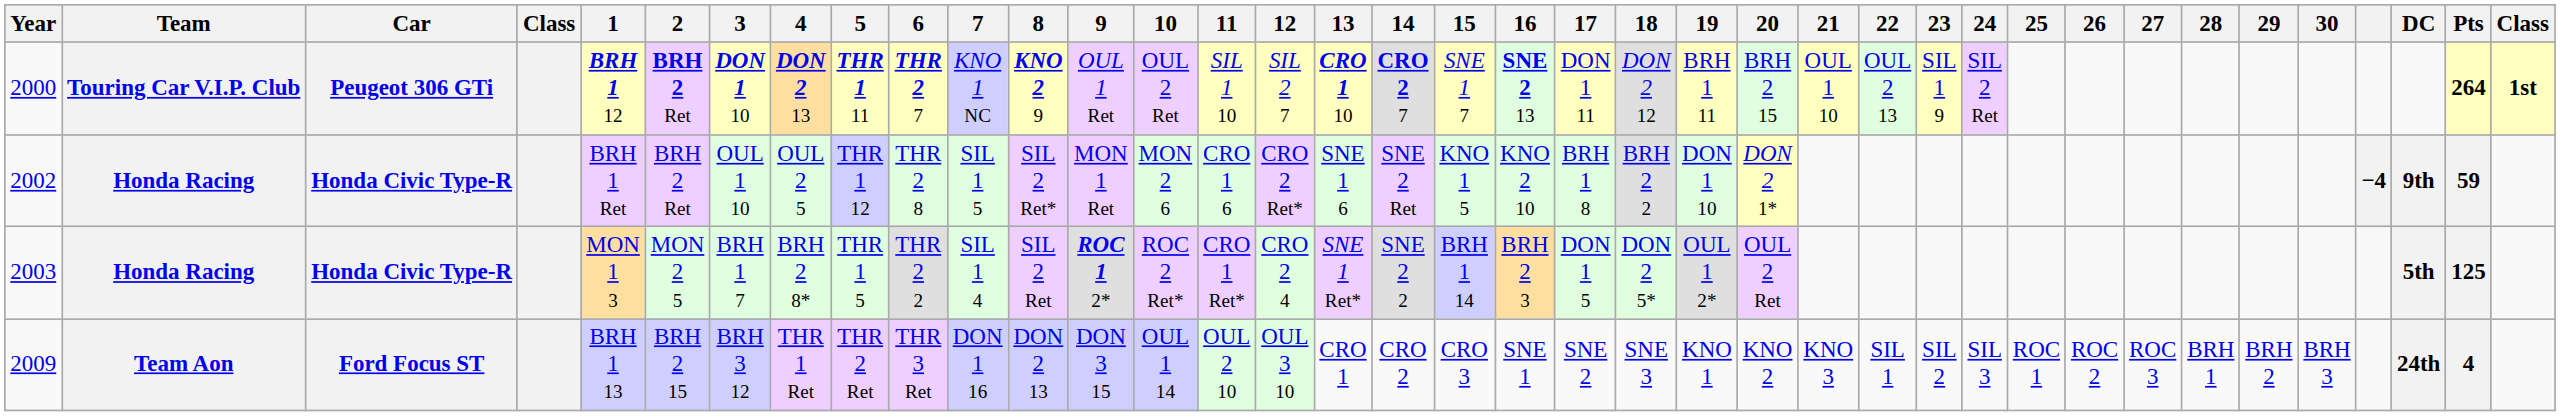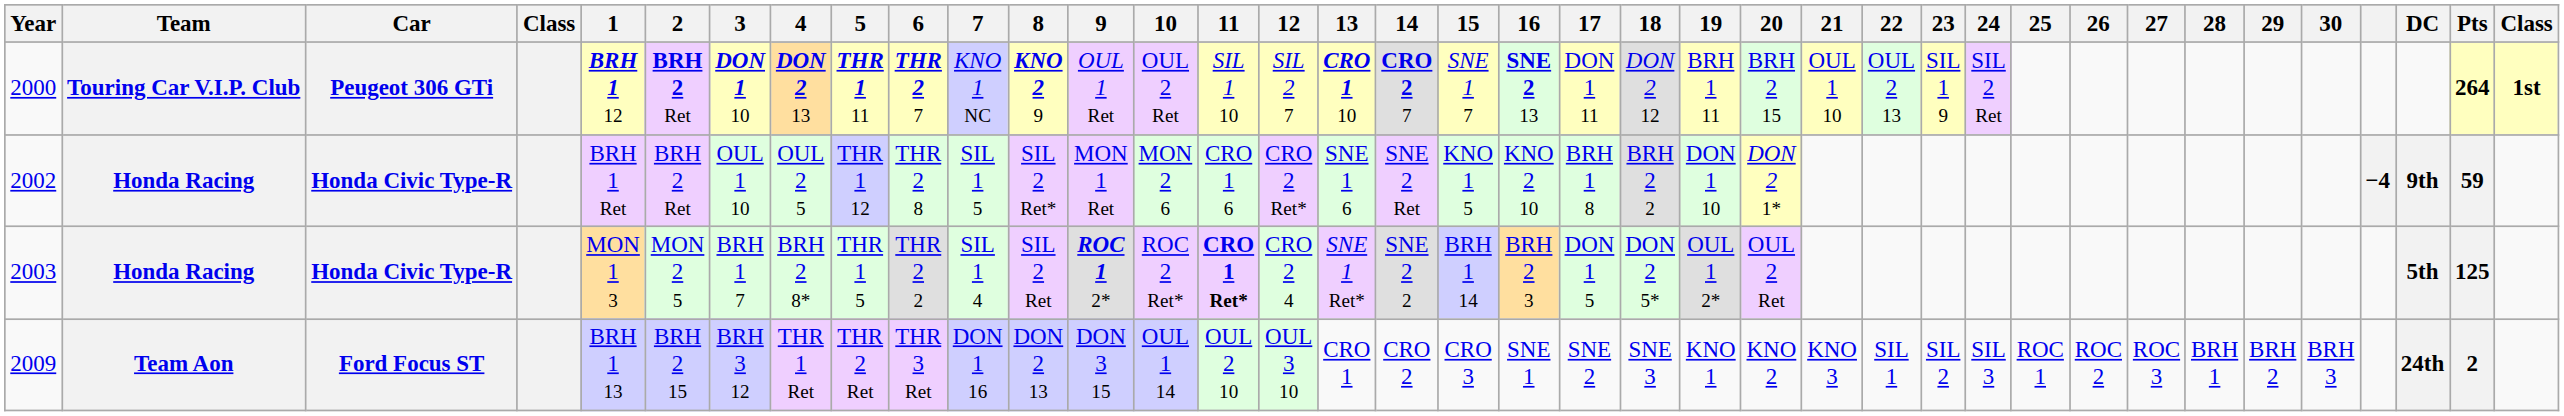2003 | 11: normal -> bold
2009 | Pts: 4 -> 2
